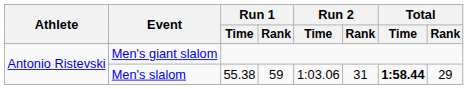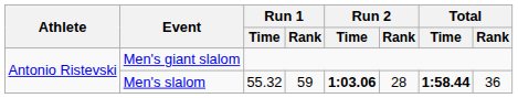Men's slalom | Run 1 / Time: 55.38 -> 55.32
Men's slalom | Run 2 / Time: normal -> bold
Men's slalom | Run 2 / Rank: 31 -> 28
Men's slalom | Total / Rank: 29 -> 36
